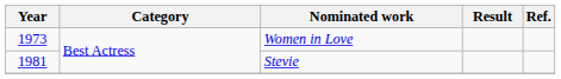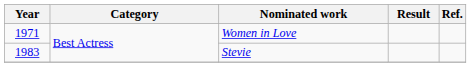Women in Love | Year: 1973 -> 1971
Stevie | Year: 1981 -> 1983
